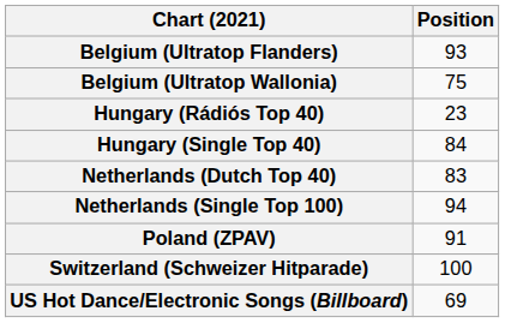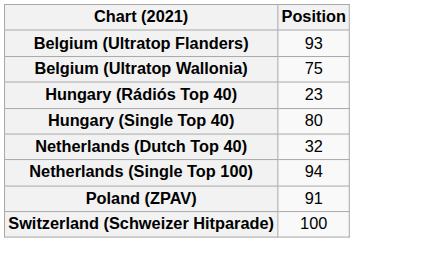Hungary (Single Top 40) | Position: 84 -> 80
Netherlands (Dutch Top 40) | Position: 83 -> 32
- row: US Hot Dance/Electronic Songs (Billboard) | 69
